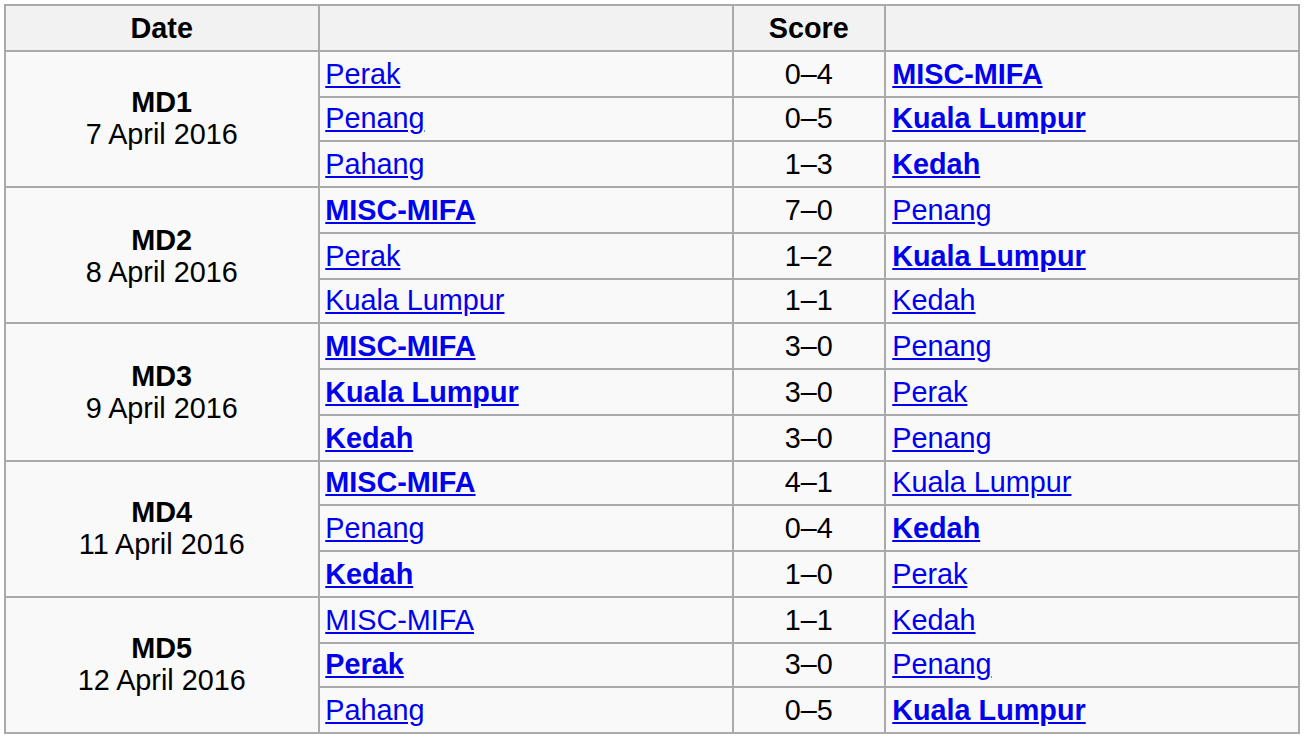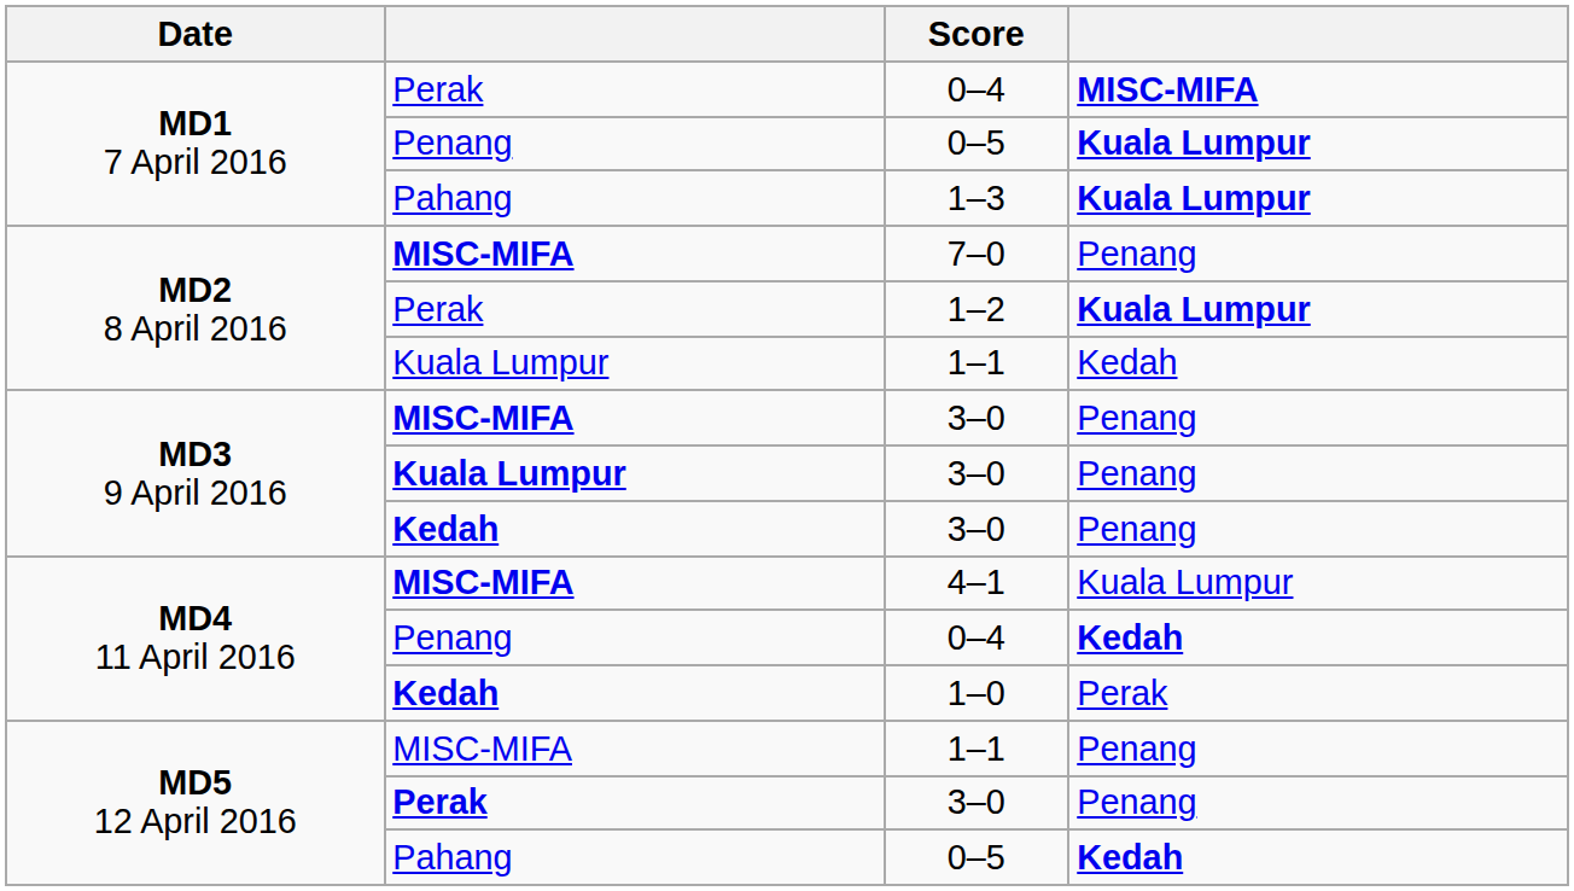1–3 | column 4: Kedah -> Kuala Lumpur
Kuala Lumpur / 3–0 | column 4: Perak -> Penang
MISC-MIFA / 1–1 | column 4: Kedah -> Penang
Pahang / 0–5 | column 4: Kuala Lumpur -> Kedah
